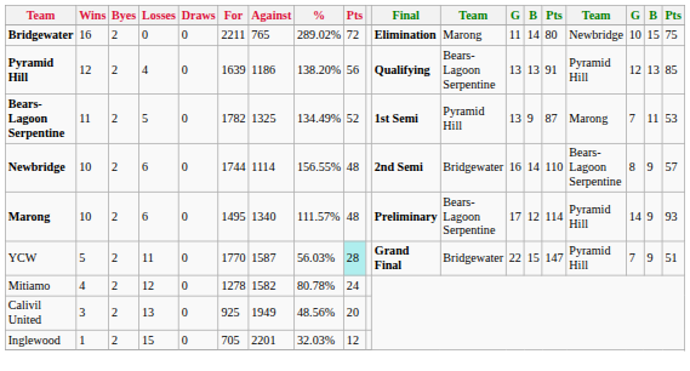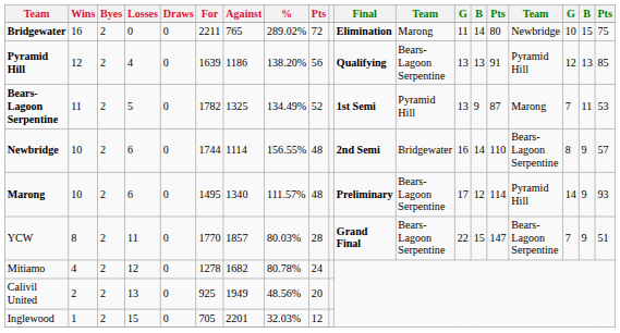YCW | Wins: 5 -> 8
YCW | Against: 1587 -> 1857
YCW | %: 56.03% -> 80.03%
YCW | column 9: paleturquoise background -> no background
YCW | column 12: Bridgewater -> Bears-Lagoon Serpentine
YCW | column 16: Pyramid Hill -> Bears-Lagoon Serpentine
Mitiamo | Against: 1582 -> 1682
Calivil United | Wins: 3 -> 2
